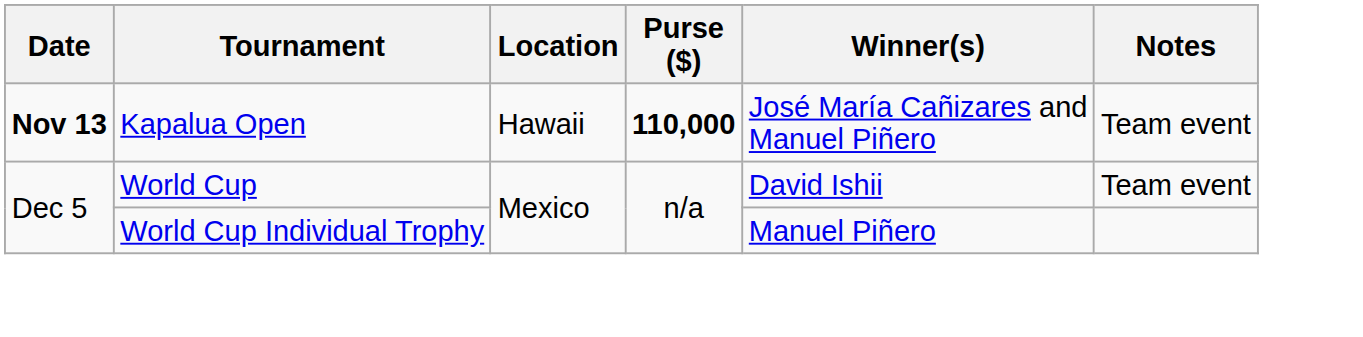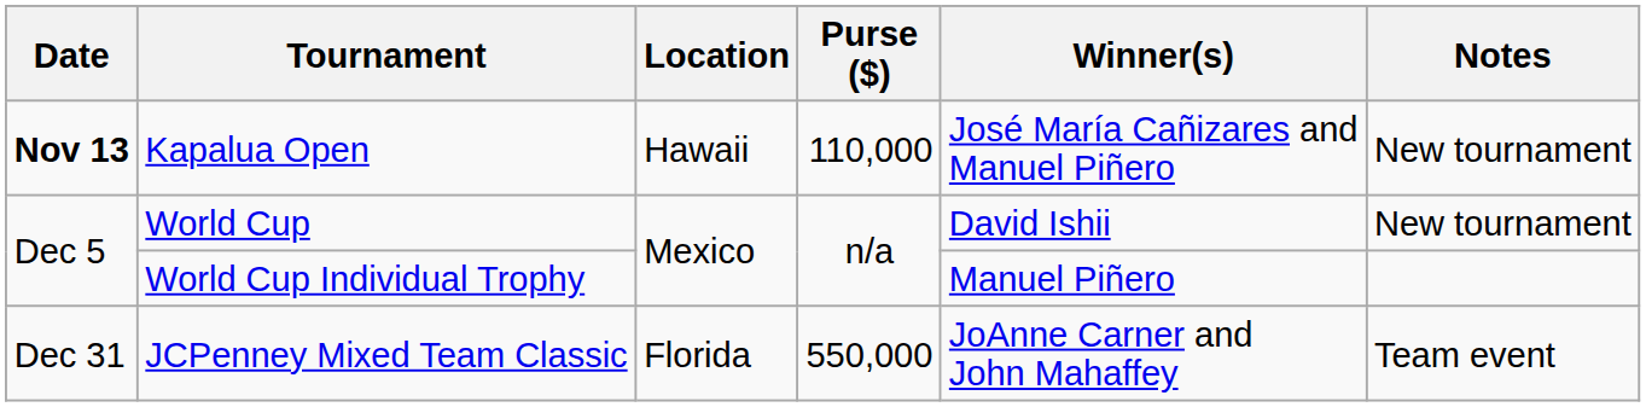Kapalua Open | Purse ($): bold -> normal
Kapalua Open | Notes: Team event -> New tournament
World Cup | Notes: Team event -> New tournament
+ row: Dec 31 | JCPenney Mixed Team Classic | Florida | 550,000 | JoAnne Carner and John Mahaffey | Team event
